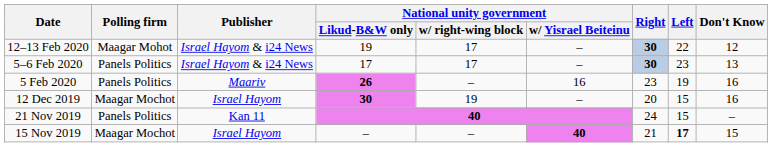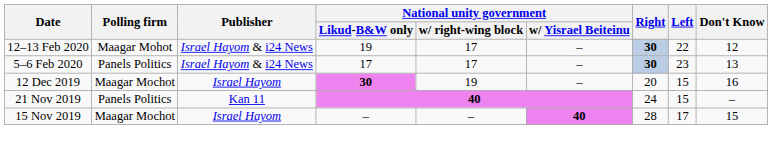- row: 5 Feb 2020 | Panels Politics | Maariv | 26 | – | 16 | 23 | 19 | 16
15 Nov 2019 | Right: 21 -> 28
15 Nov 2019 | Left: bold -> normal
